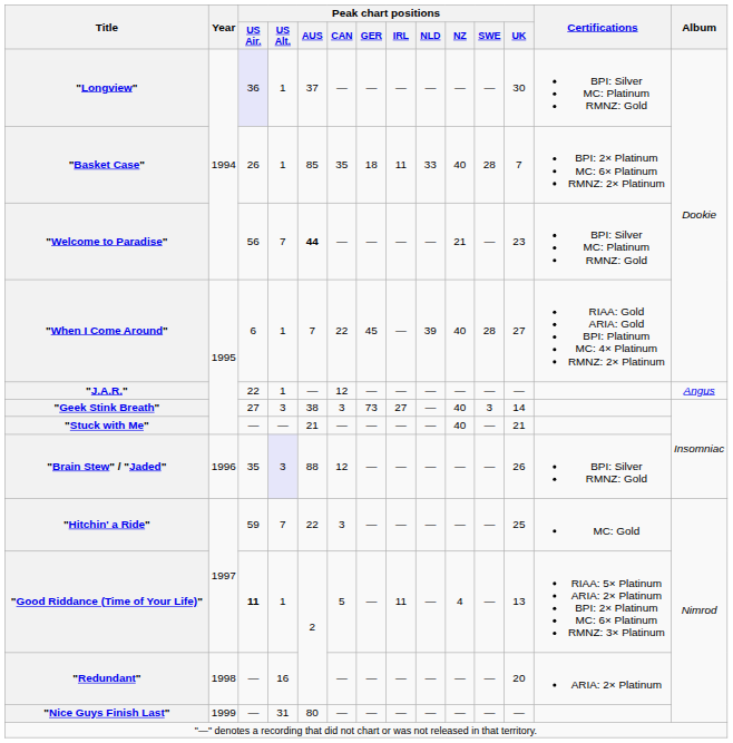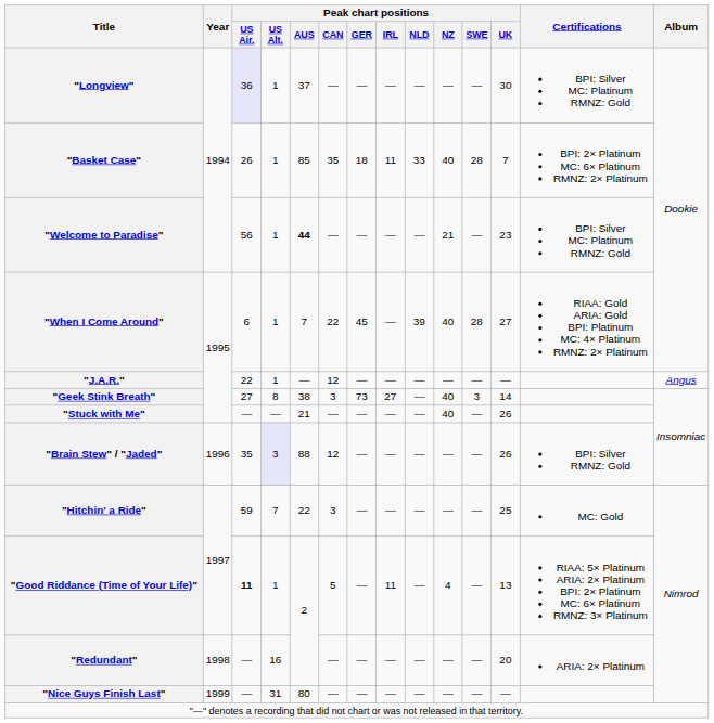"Welcome to Paradise" | Peak chart positions / US Alt.: 7 -> 1
"Geek Stink Breath" | Peak chart positions / US Alt.: 3 -> 8
"Stuck with Me" | Peak chart positions / UK: 21 -> 26
